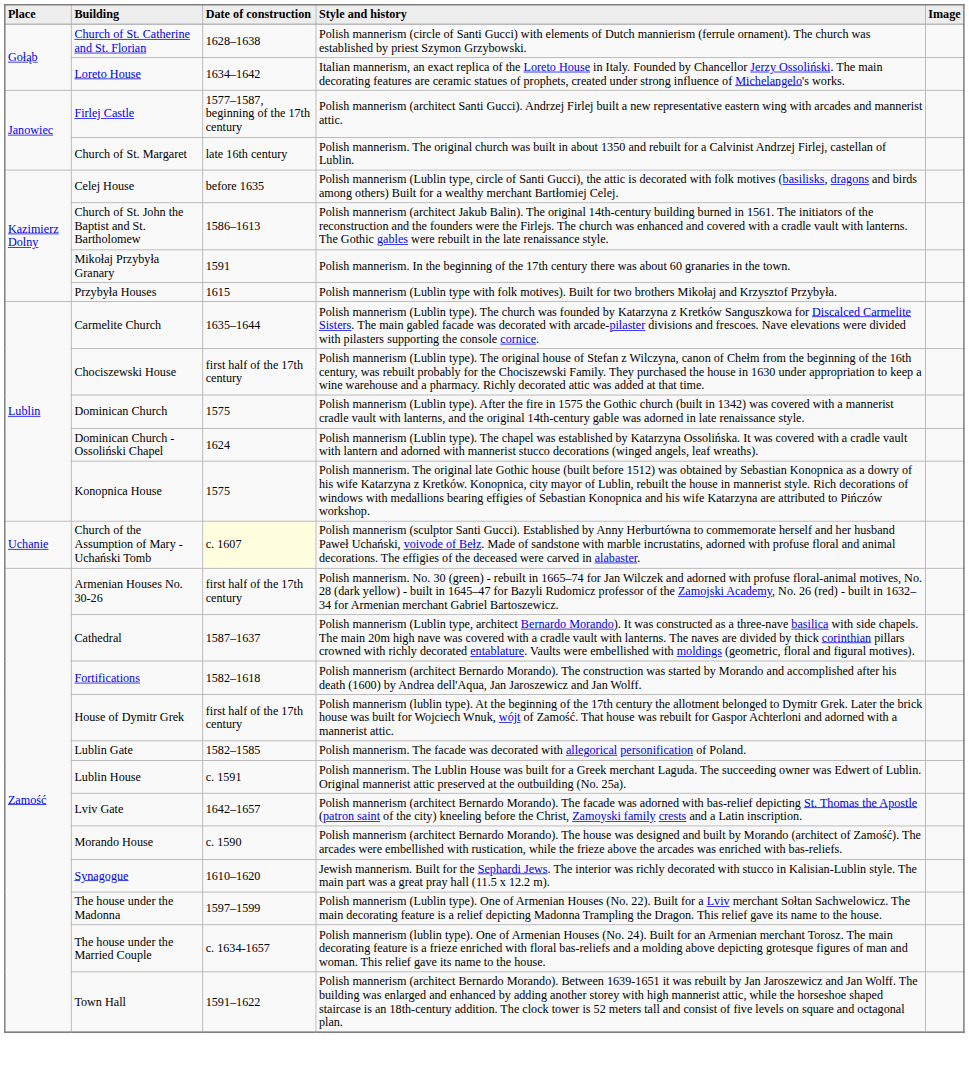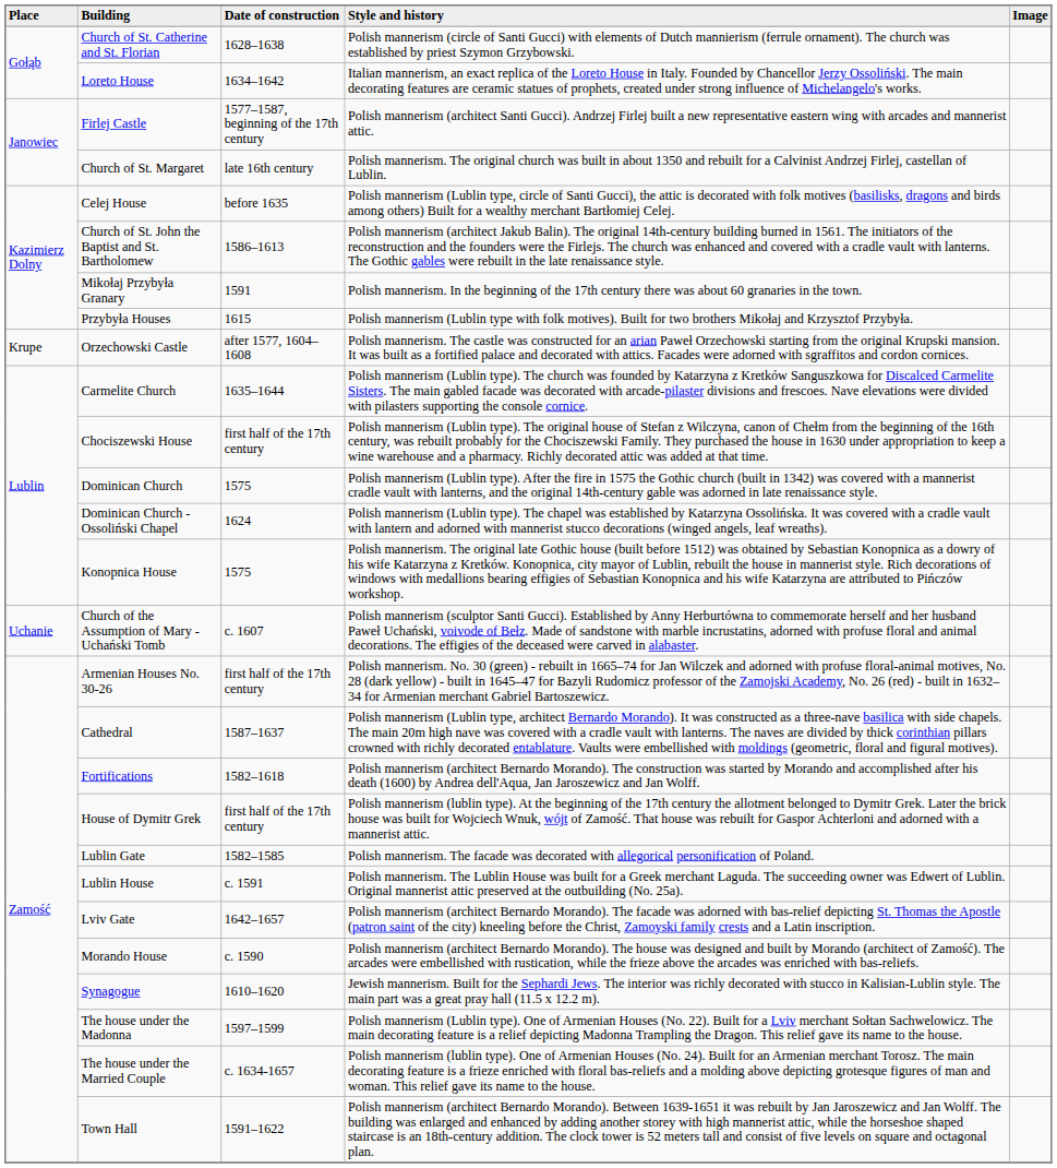+ row: Krupe | Orzechowski Castle | after 1577, 1604–1608 | Polish mannerism. The castle was constructed for an arian Paweł Orzechowski starting from the original Krupski mansion. It was built as a fortified palace and decorated with attics. Facades were adorned with sgraffitos and cordon cornices.
Church of the Assumption of Mary - Uchański Tomb | Date of construction: lightyellow background -> no background
